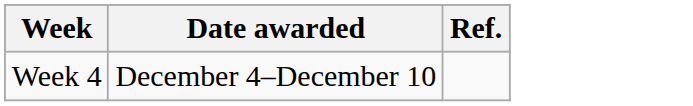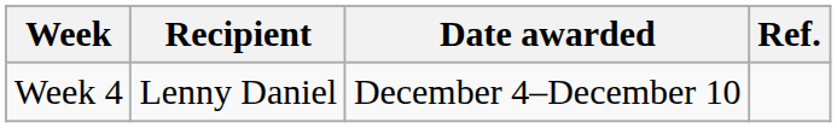+ column: Recipient | Lenny Daniel
